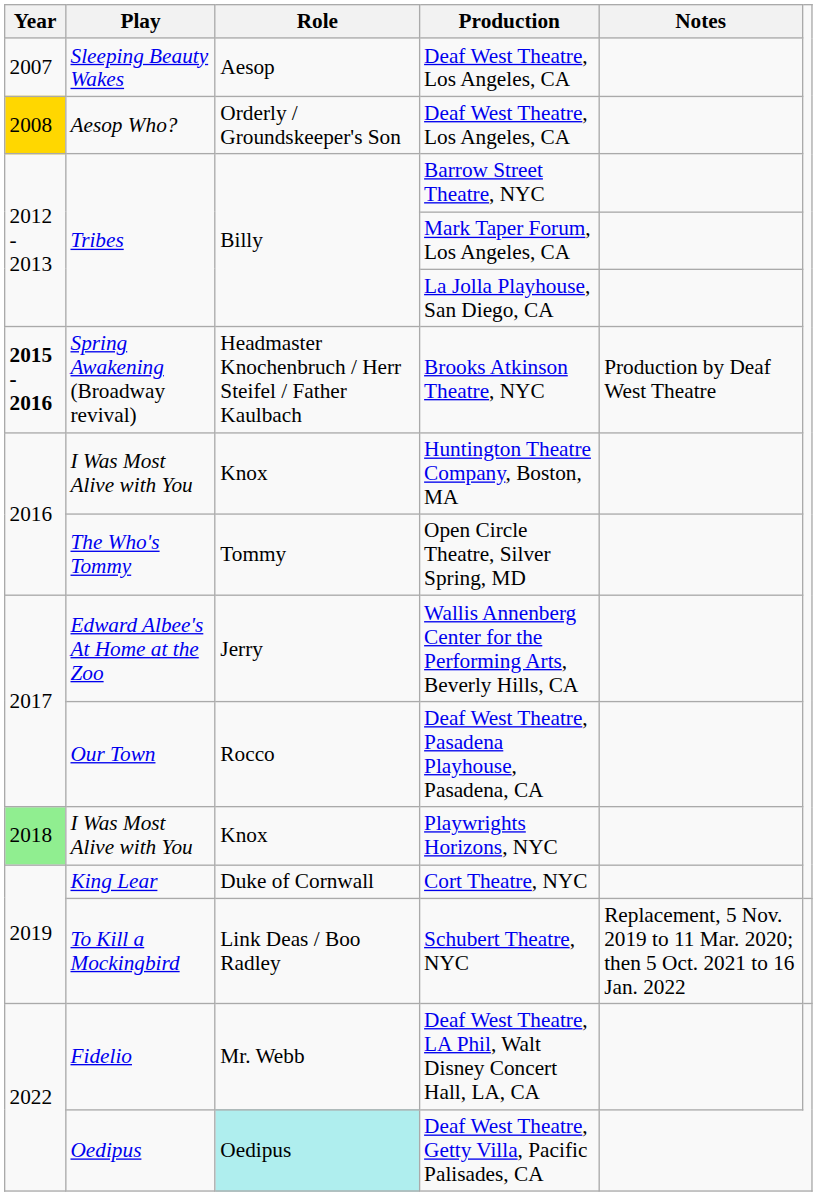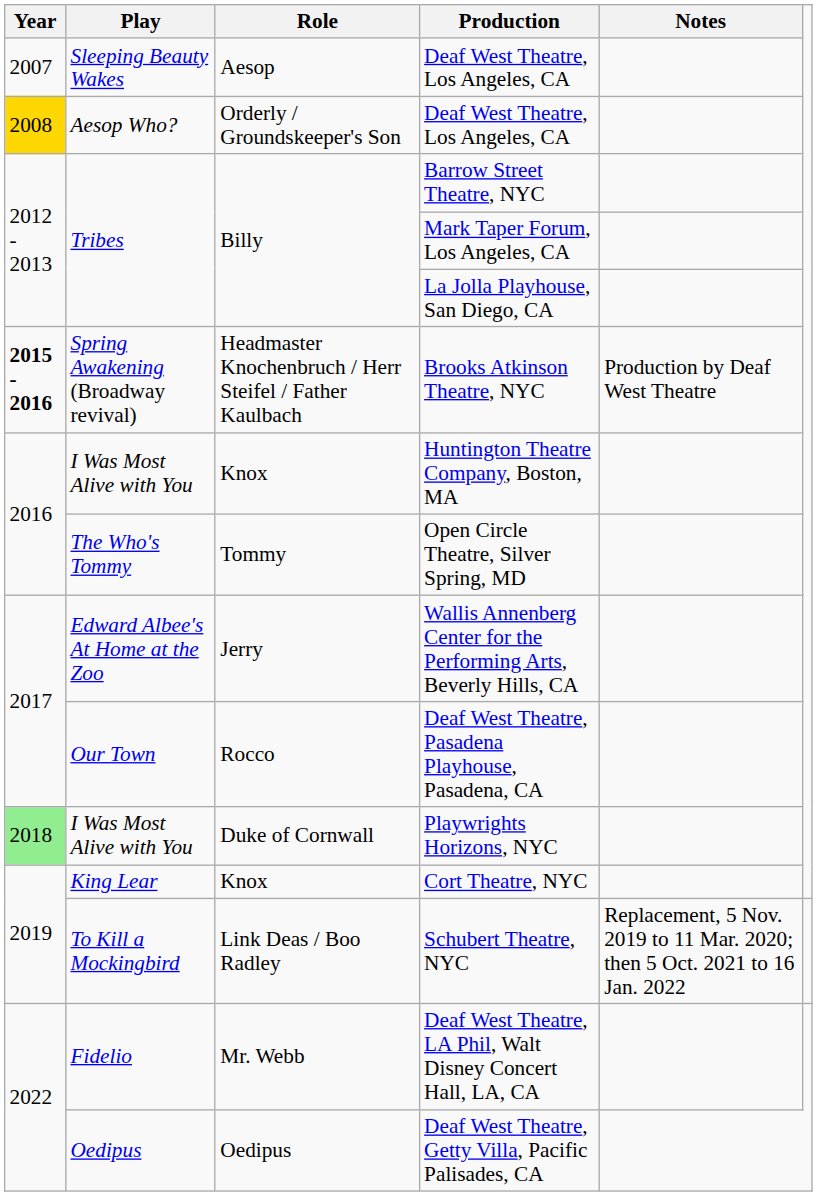Playwrights Horizons, NYC | Role: Knox -> Duke of Cornwall
Cort Theatre, NYC | Role: Duke of Cornwall -> Knox
Deaf West Theatre, Getty Villa, Pacific Palisades, CA | Role: paleturquoise background -> no background
